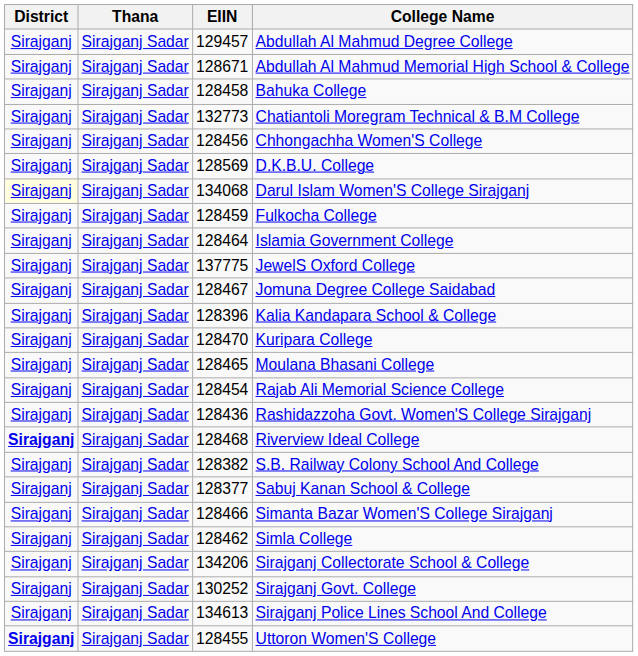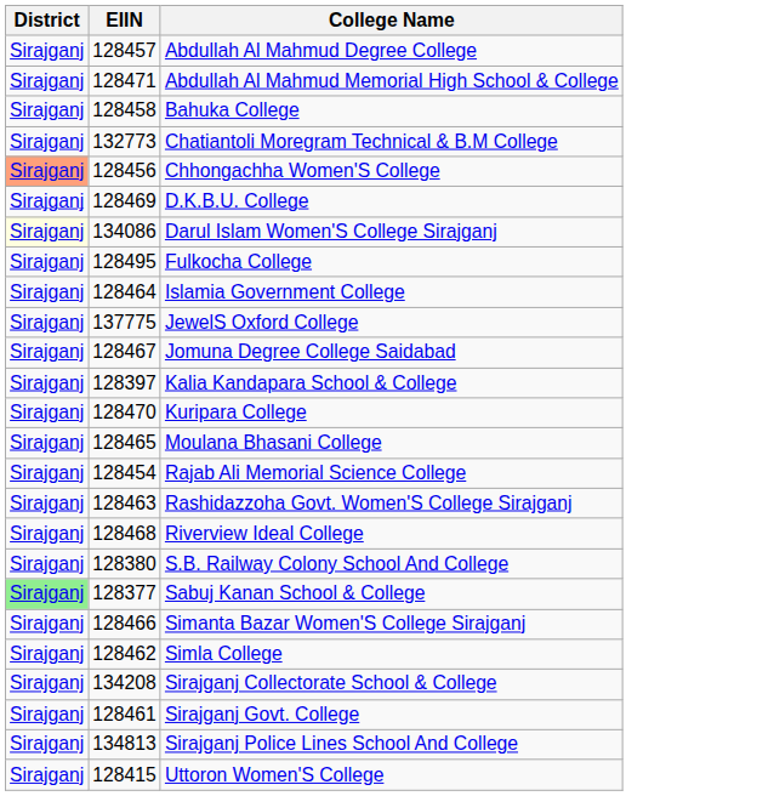- column: Thana | Sirajganj Sadar | Sirajganj Sadar | Sirajganj Sadar | Sirajganj Sadar | Sirajganj Sadar | Sirajganj Sadar | Sirajganj Sadar | Sirajganj Sadar | Sirajganj Sadar | Sirajganj Sadar | Sirajganj Sadar | Sirajganj Sadar | Sirajganj Sadar | Sirajganj Sadar | Sirajganj Sadar | Sirajganj Sadar | Sirajganj Sadar | Sirajganj Sadar | Sirajganj Sadar | Sirajganj Sadar | Sirajganj Sadar | Sirajganj Sadar | Sirajganj Sadar | Sirajganj Sadar | Sirajganj Sadar
Abdullah Al Mahmud Degree College | EIIN: 129457 -> 128457
Abdullah Al Mahmud Memorial High School & College | EIIN: 128671 -> 128471
Chhongachha Women'S College | District: no background -> lightsalmon background
D.K.B.U. College | EIIN: 128569 -> 128469
Darul Islam Women'S College Sirajganj | EIIN: 134068 -> 134086
Fulkocha College | EIIN: 128459 -> 128495
Kalia Kandapara School & College | EIIN: 128396 -> 128397
Rashidazzoha Govt. Women'S College Sirajganj | EIIN: 128436 -> 128463
Riverview Ideal College | District: bold -> normal
S.B. Railway Colony School And College | EIIN: 128382 -> 128380
Sabuj Kanan School & College | District: no background -> lightgreen background
Sirajganj Collectorate School & College | EIIN: 134206 -> 134208
Sirajganj Govt. College | EIIN: 130252 -> 128461
Sirajganj Police Lines School And College | EIIN: 134613 -> 134813
Uttoron Women'S College | District: bold -> normal
Uttoron Women'S College | EIIN: 128455 -> 128415
